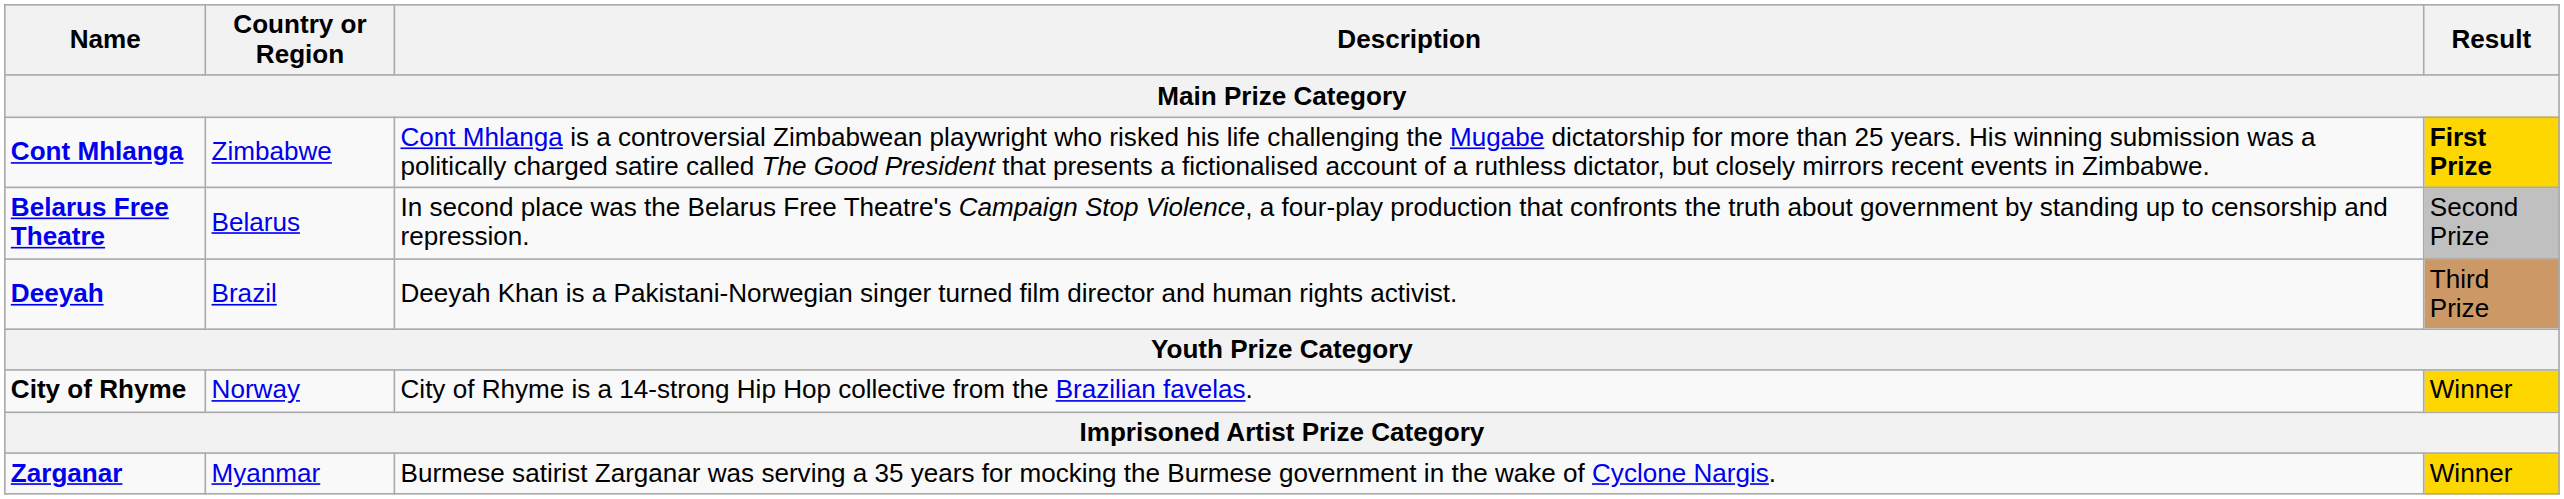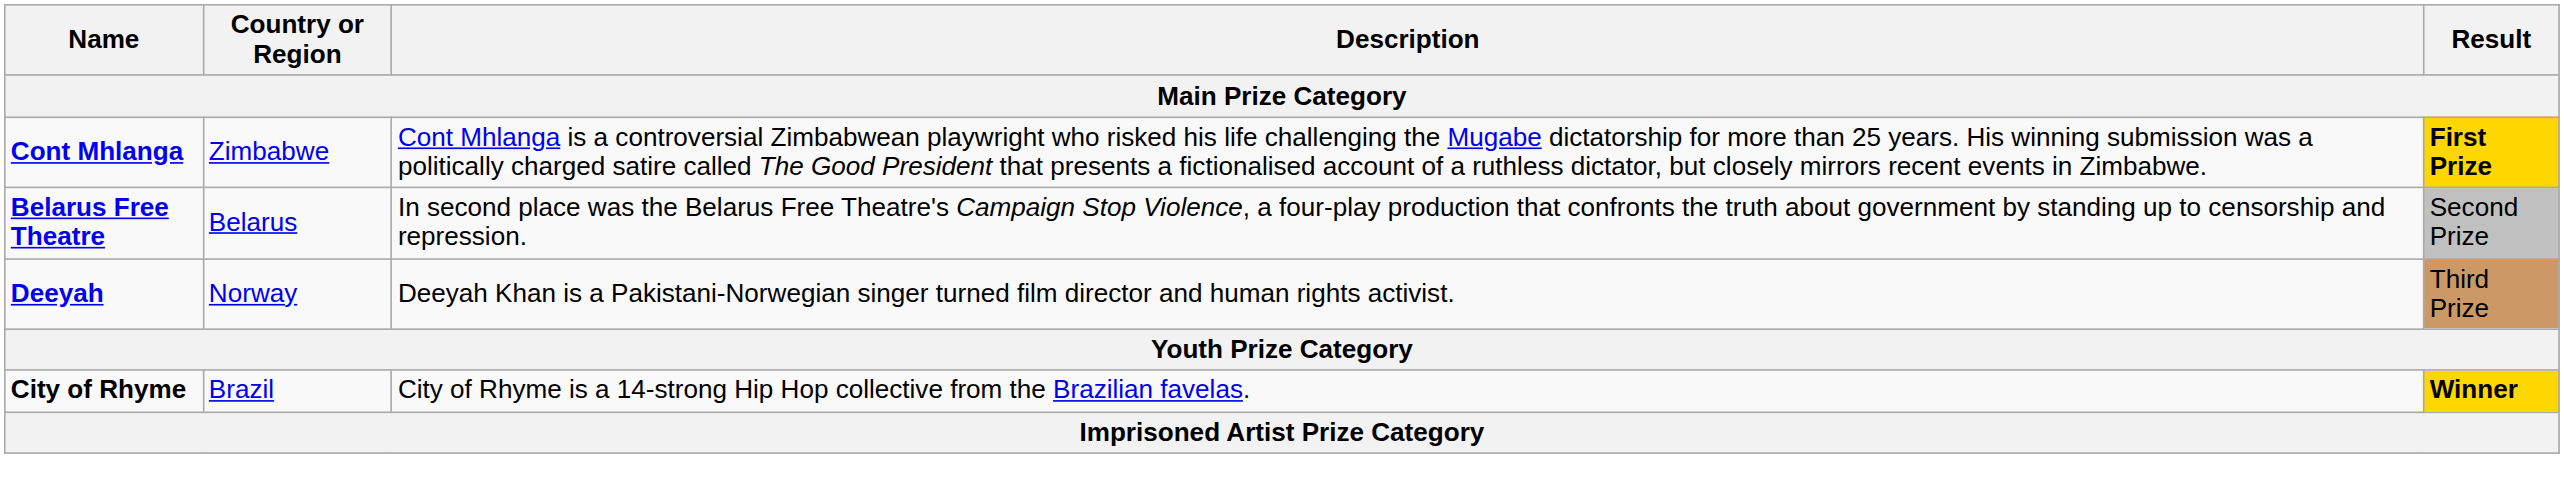Deeyah | Country or Region: Brazil -> Norway
City of Rhyme | Country or Region: Norway -> Brazil
City of Rhyme | Result: normal -> bold
- row: Zarganar | Myanmar | Burmese satirist Zarganar was serving a 35 years for mocking the Burmese government in the wake of Cyclone Nargis. | Winner
